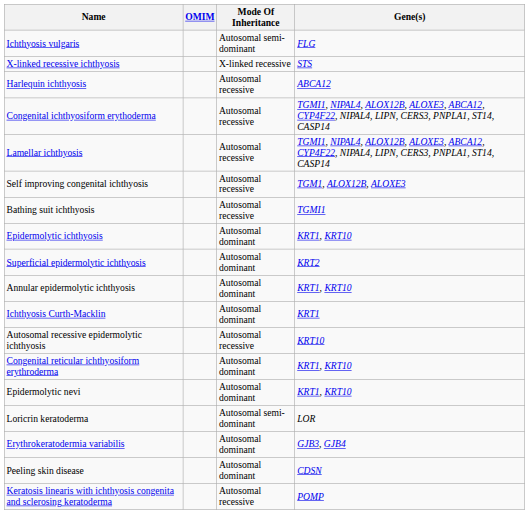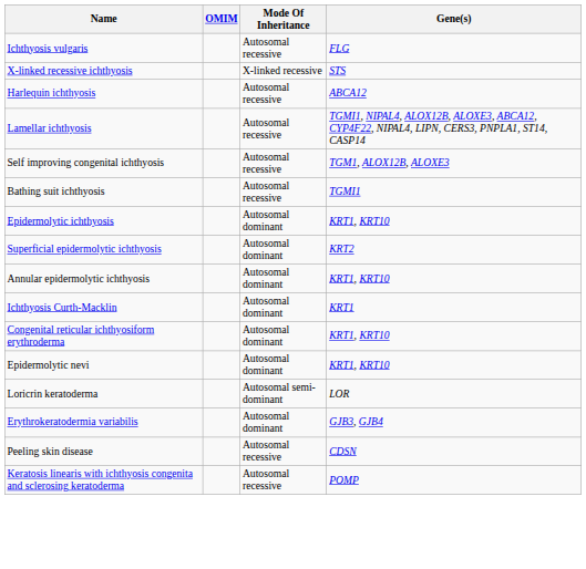Ichthyosis vulgaris | Mode Of Inheritance: Autosomal semi-dominant -> Autosomal recessive
- row: Congenital ichthyosiform erythoderma | Autosomal recessive | TGMI1, NIPAL4, ALOX12B, ALOXE3, ABCA12, CYP4F22, NIPAL4, LIPN, CERS3, PNPLA1, ST14, CASP14
- row: Autosomal recessive epidermolytic ichthyosis | Autosomal recessive | KRT10
Peeling skin disease | Mode Of Inheritance: Autosomal dominant -> Autosomal recessive
